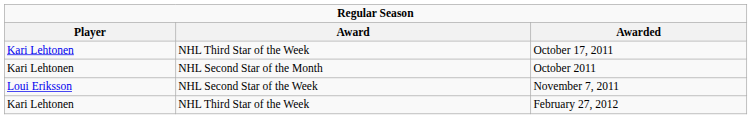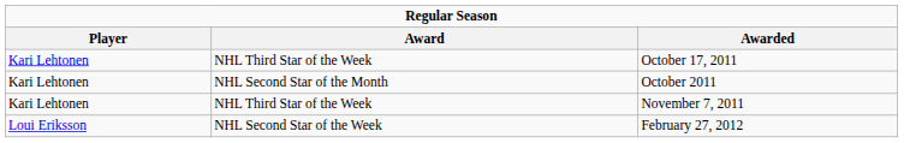November 7, 2011 | Player: Loui Eriksson -> Kari Lehtonen
November 7, 2011 | Award: NHL Second Star of the Week -> NHL Third Star of the Week
February 27, 2012 | Player: Kari Lehtonen -> Loui Eriksson
February 27, 2012 | Award: NHL Third Star of the Week -> NHL Second Star of the Week
